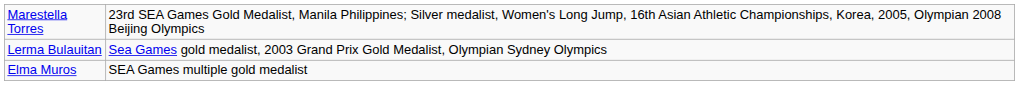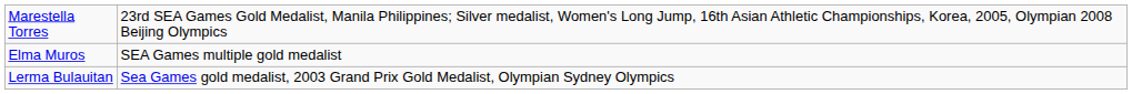rows swapped: Lerma Bulauitan <-> Elma Muros
